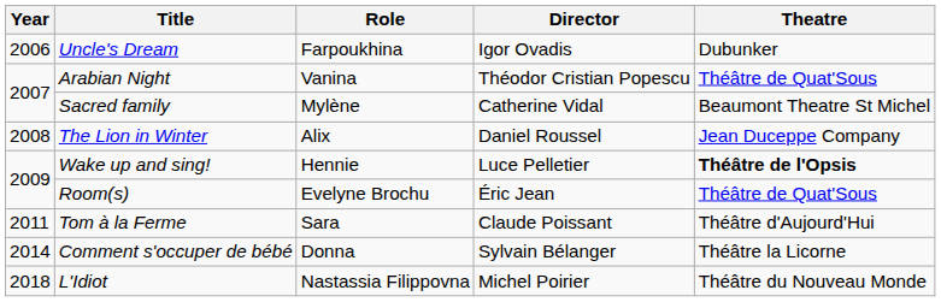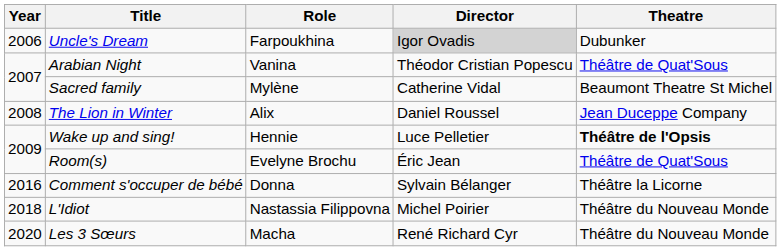Uncle's Dream | Director: no background -> lightgrey background
- row: 2011 | Tom à la Ferme | Sara | Claude Poissant | Théâtre d'Aujourd'Hui
Comment s'occuper de bébé | Year: 2014 -> 2016
+ row: 2020 | Les 3 Sœurs | Macha | René Richard Cyr | Théâtre du Nouveau Monde
